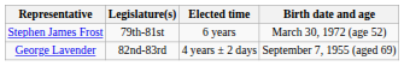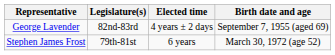rows swapped: Stephen James Frost <-> George Lavender
